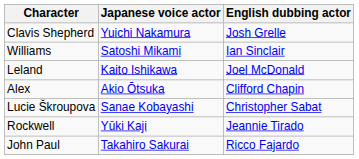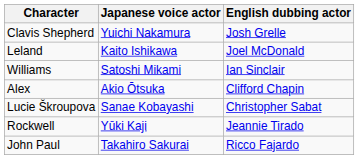rows swapped: Williams <-> Leland
